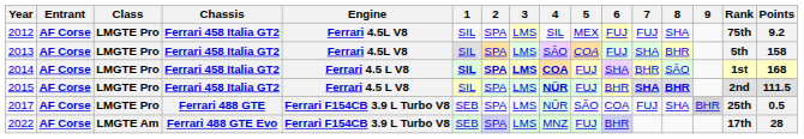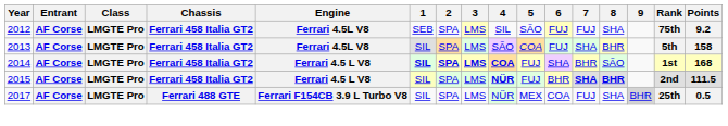2012 | 1: SIL -> SEB
2012 | 5: MEX -> SÃO
2017 | 1: SEB -> SIL
2017 | 5: SÃO -> MEX
- row: 2022 | AF Corse | LMGTE Am | Ferrari 488 GTE Evo | Ferrari F154CB 3.9 L Turbo V8 | SEB | SPA | LMS | MNZ | FUJ | BHR | 17th | 28
